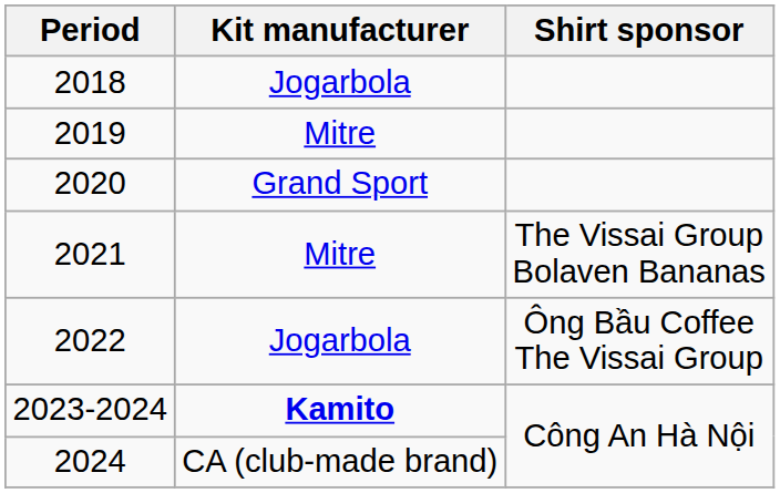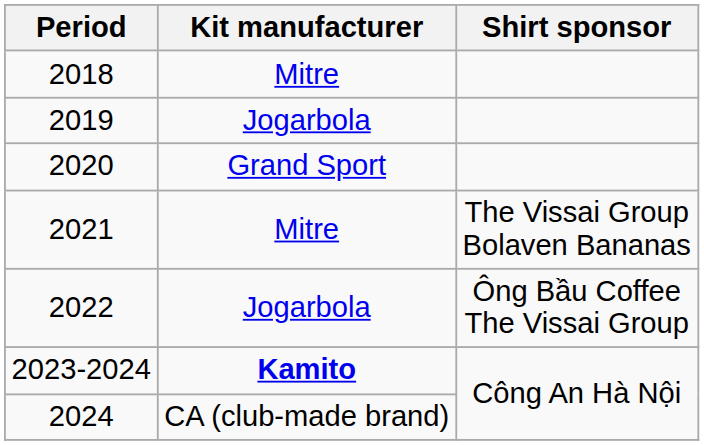2018 | Kit manufacturer: Jogarbola -> Mitre
2019 | Kit manufacturer: Mitre -> Jogarbola
